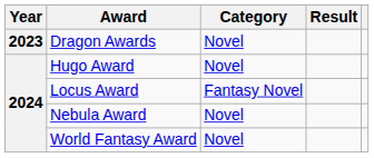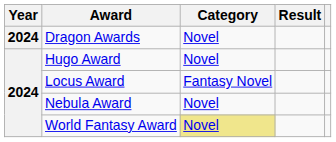Dragon Awards | Year: 2023 -> 2024
World Fantasy Award | Category: no background -> khaki background
